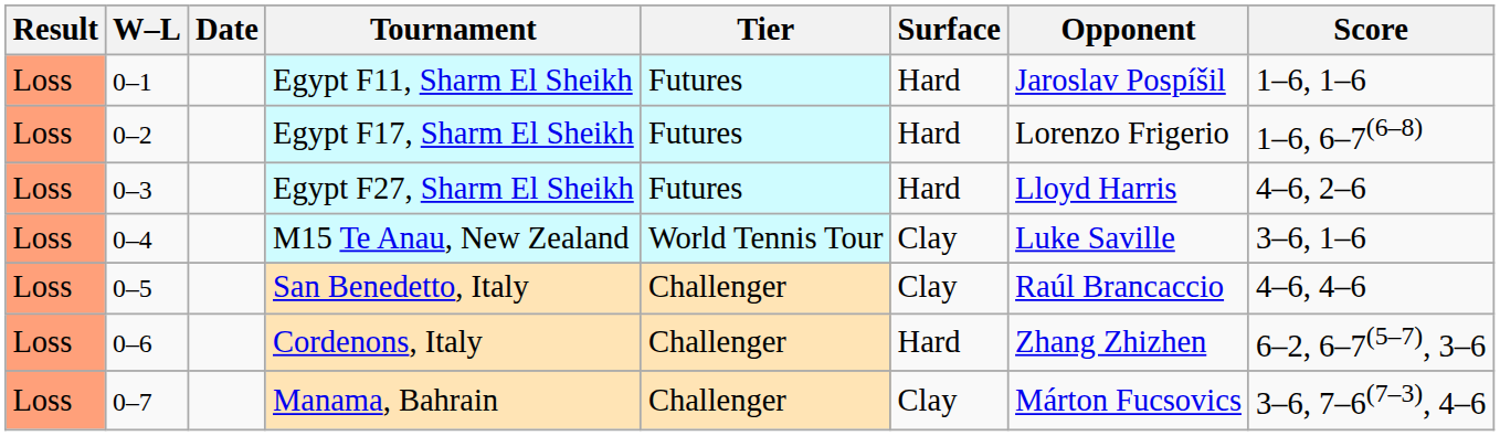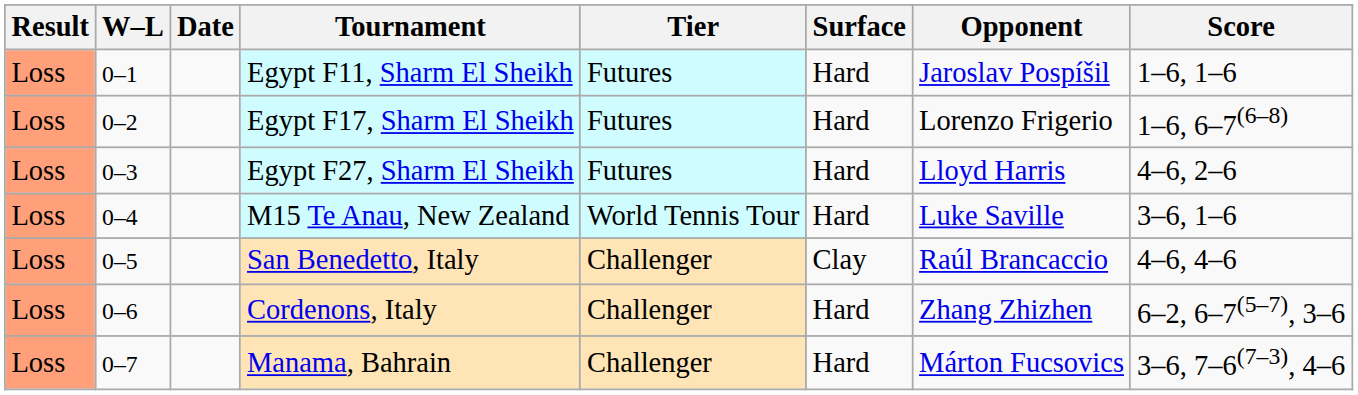M15 Te Anau, New Zealand | Surface: Clay -> Hard
Manama, Bahrain | Surface: Clay -> Hard
